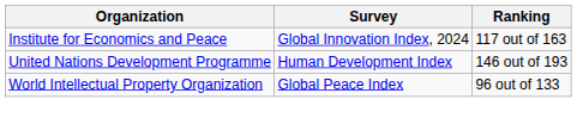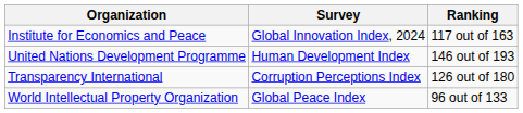+ row: Transparency International | Corruption Perceptions Index | 126 out of 180
